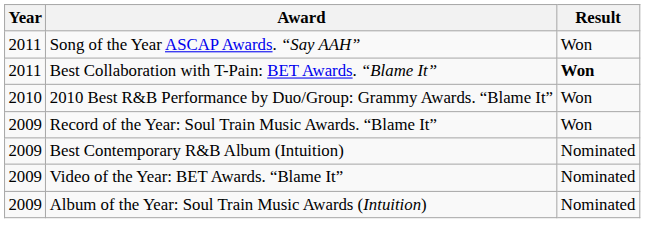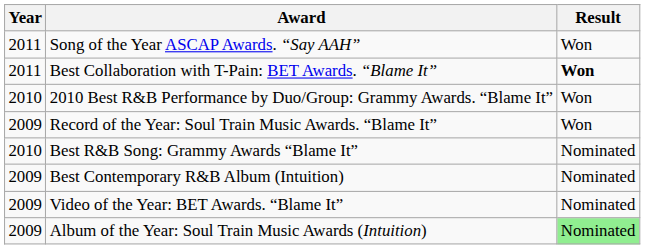+ row: 2010 | Best R&B Song: Grammy Awards “Blame It” | Nominated
Album of the Year: Soul Train Music Awards (Intuition) | Result: no background -> lightgreen background
